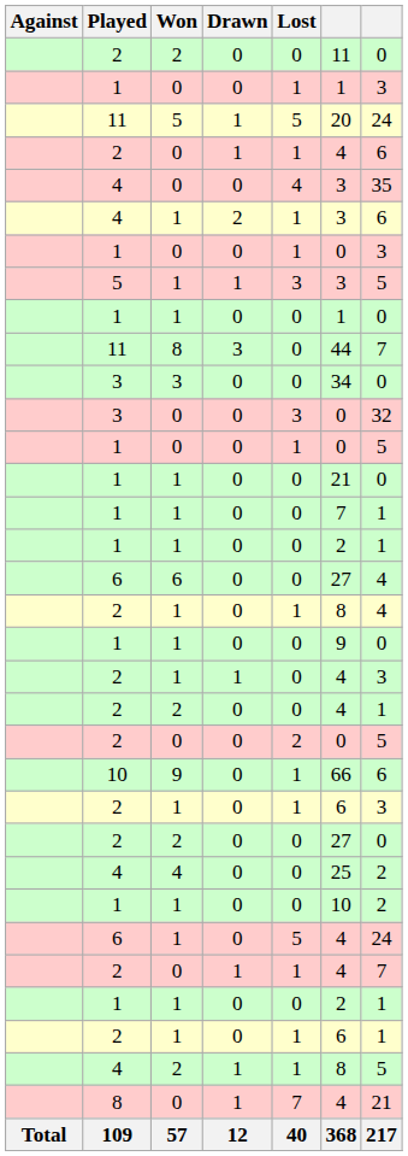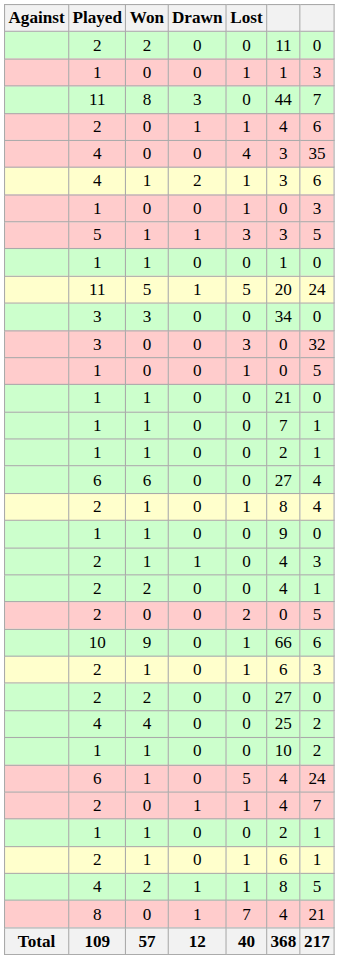rows swapped: 11 / 8 <-> 11 / 5
